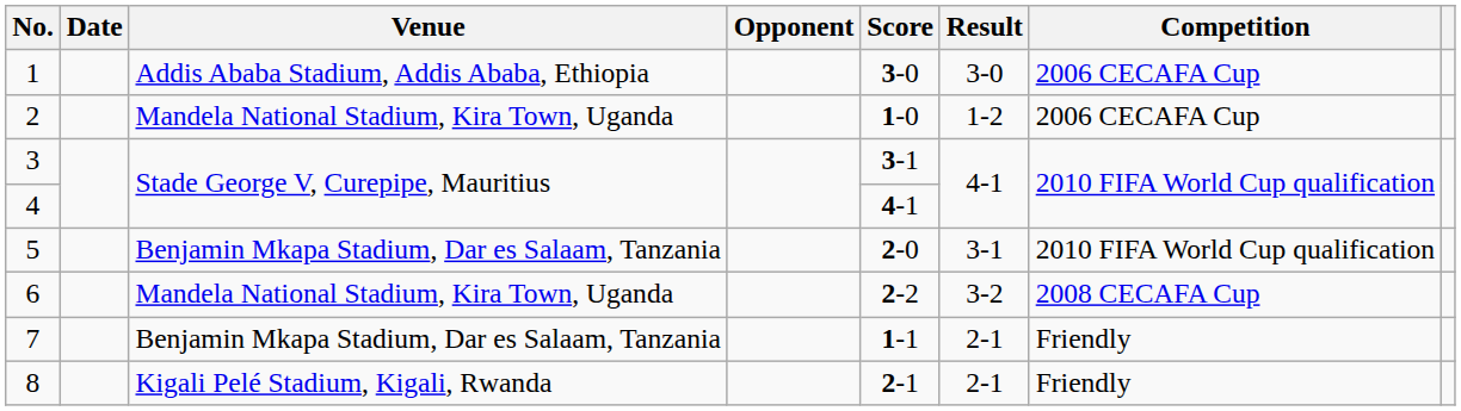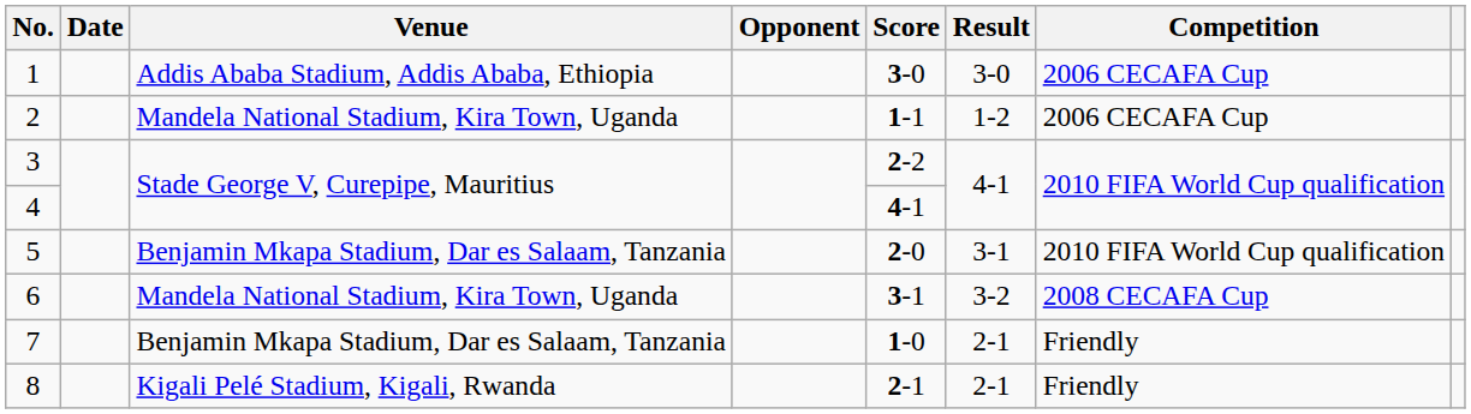2 | Score: 1-0 -> 1-1
3 | Score: 3-1 -> 2-2
6 | Score: 2-2 -> 3-1
7 | Score: 1-1 -> 1-0
